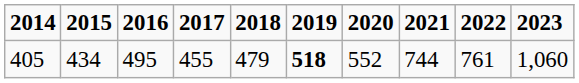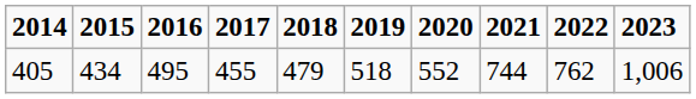405 | 2019: bold -> normal
405 | 2022: 761 -> 762
405 | 2023: 1,060 -> 1,006
